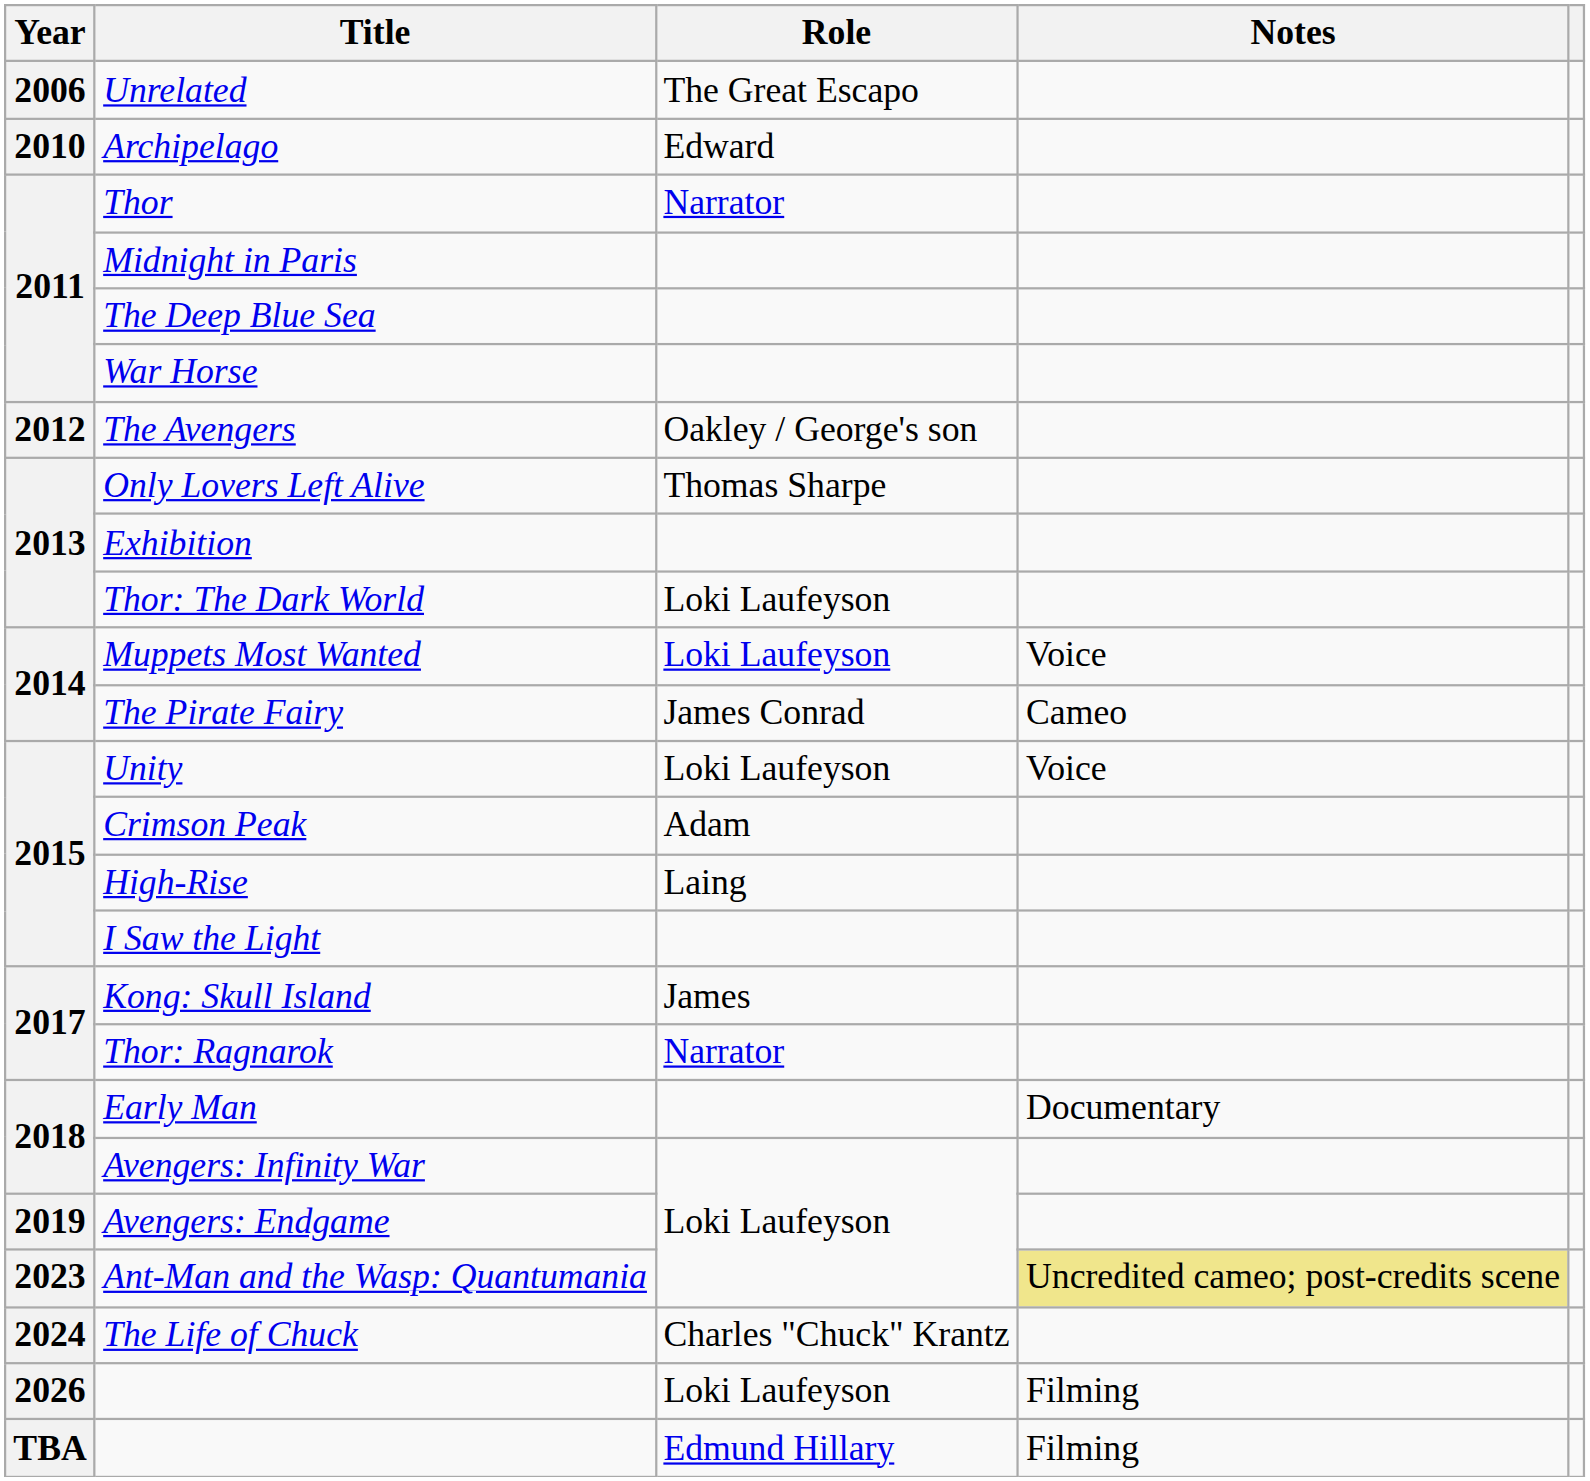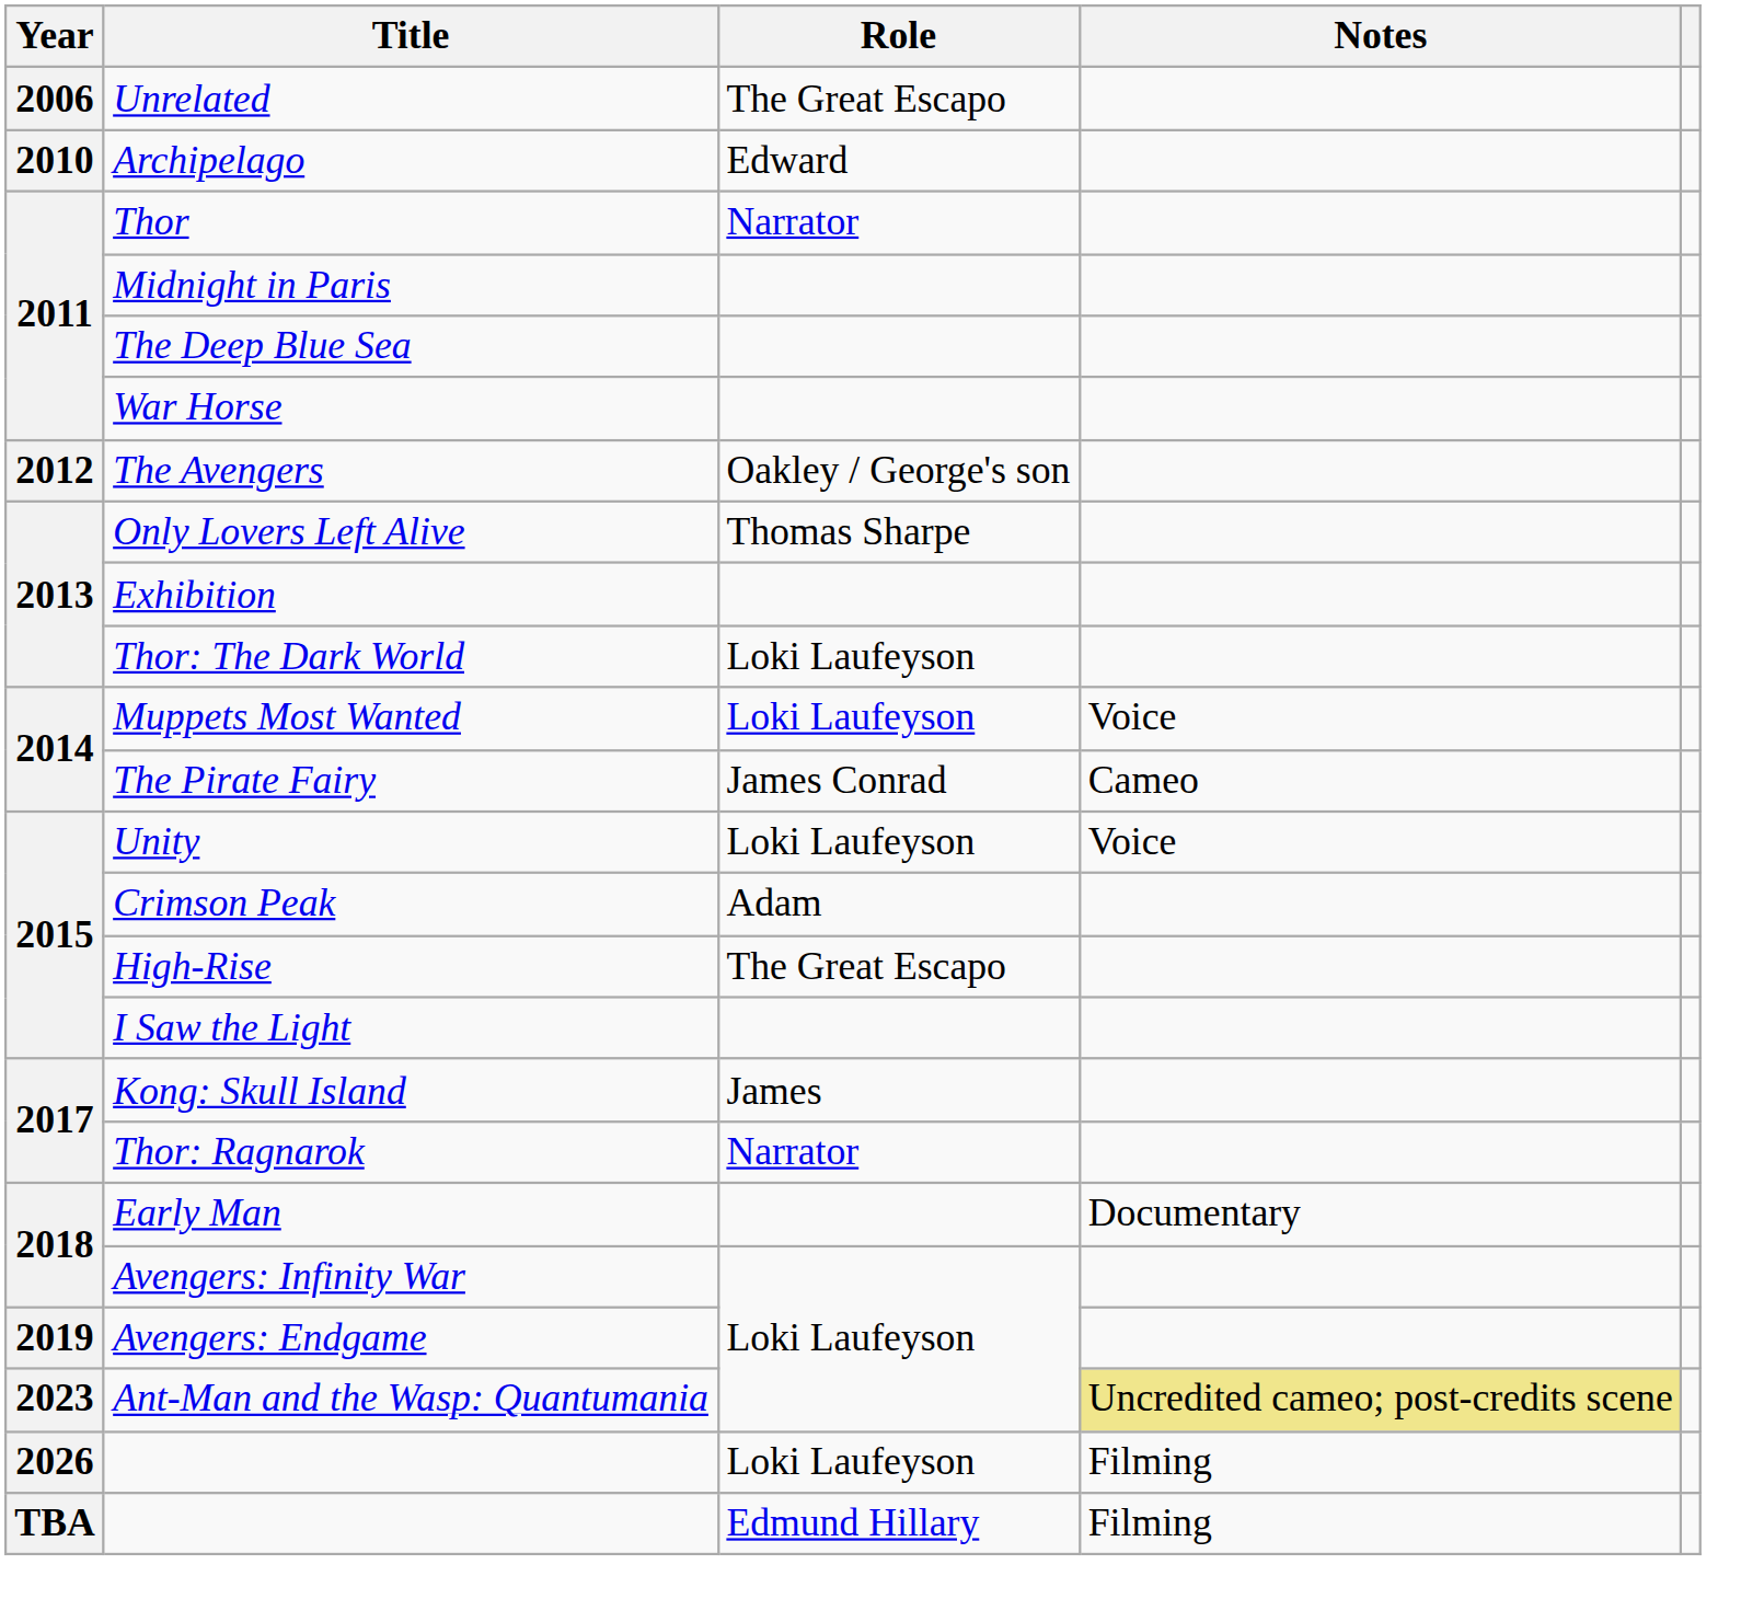High-Rise | Role: Laing -> The Great Escapo
- row: 2024 | The Life of Chuck | Charles "Chuck" Krantz
